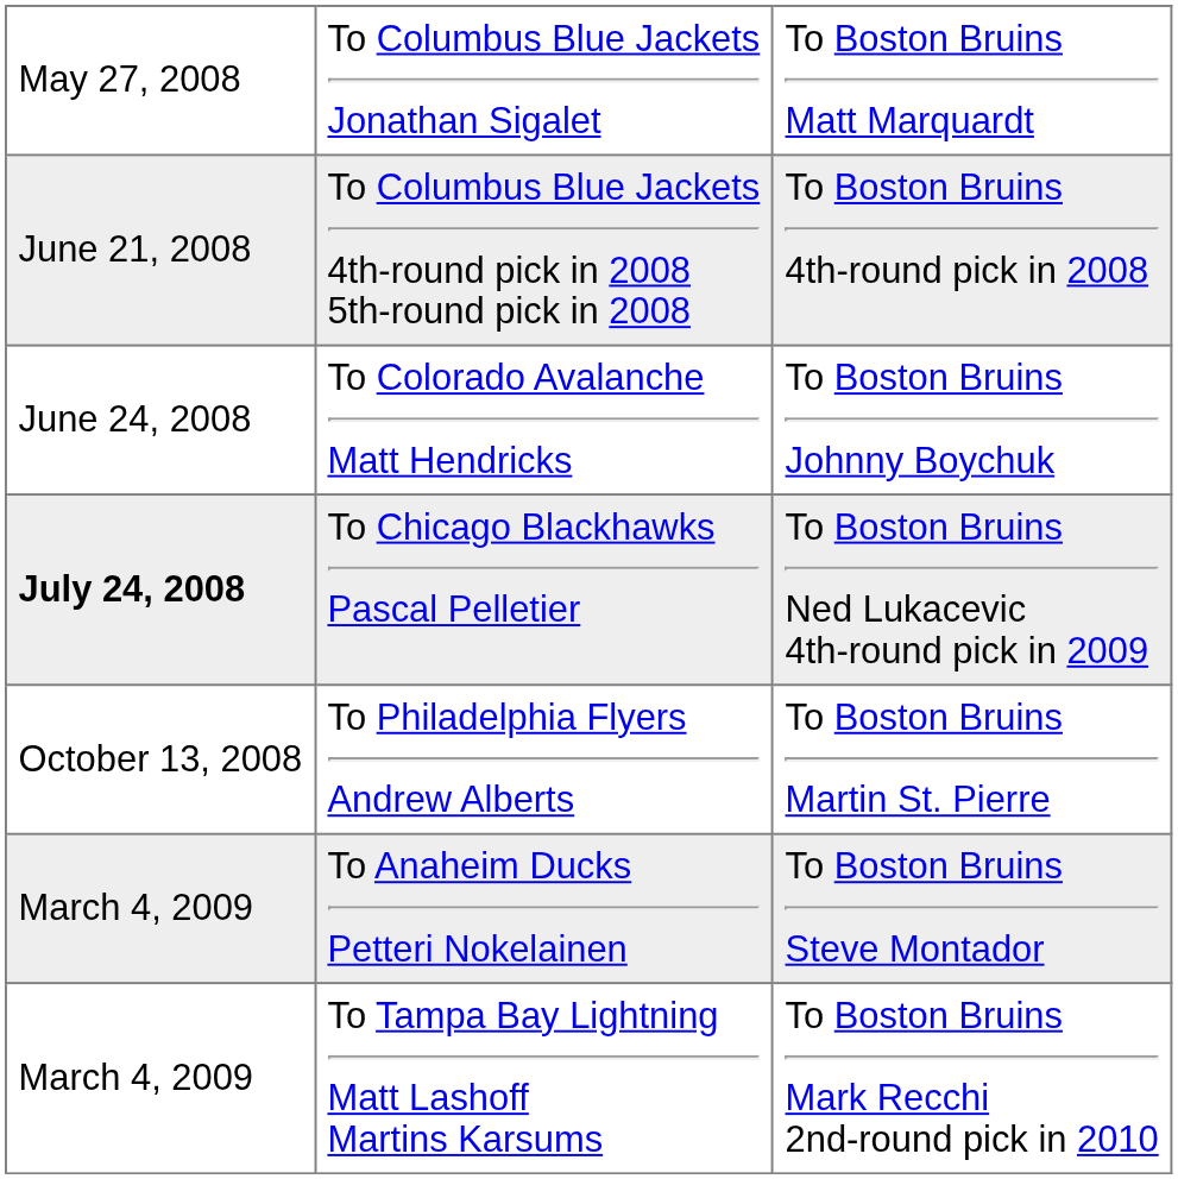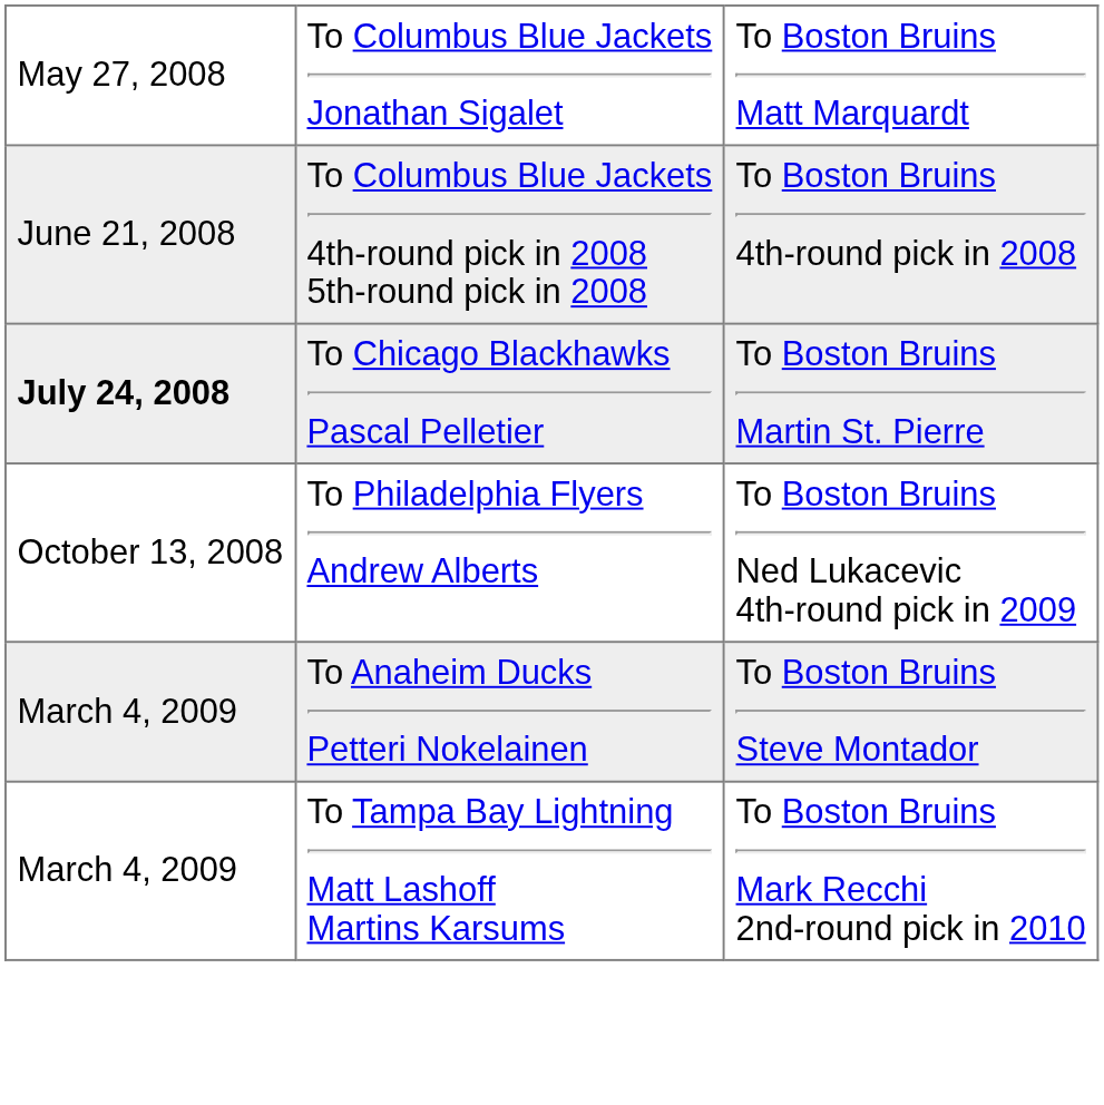- row: June 24, 2008 | To Colorado Avalanche Matt Hendricks | To Boston Bruins Johnny Boychuk
To Chicago Blackhawks Pascal Pelletier | column 3: To Boston Bruins Ned Lukacevic 4th-round pick in 2009 -> To Boston Bruins Martin St. Pierre
To Philadelphia Flyers Andrew Alberts | column 3: To Boston Bruins Martin St. Pierre -> To Boston Bruins Ned Lukacevic 4th-round pick in 2009
